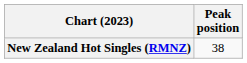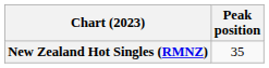New Zealand Hot Singles (RMNZ) | Peak position: 38 -> 35
